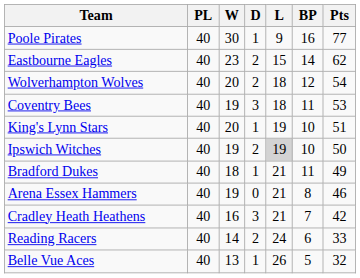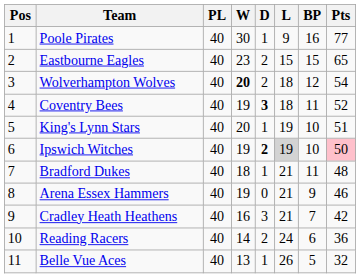+ column: Pos | 1 | 2 | 3 | 4 | 5 | 6 | 7 | 8 | 9 | 10 | 11
Eastbourne Eagles | BP: 14 -> 15
Eastbourne Eagles | Pts: 62 -> 65
Wolverhampton Wolves | W: normal -> bold
Coventry Bees | D: normal -> bold
Coventry Bees | Pts: 53 -> 52
Ipswich Witches | D: normal -> bold
Ipswich Witches | Pts: no background -> pink background
Bradford Dukes | Pts: 49 -> 48
Arena Essex Hammers | BP: 8 -> 9
Reading Racers | Pts: 33 -> 36
